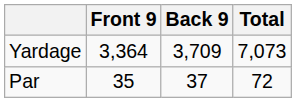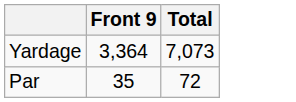- column: Back 9 | 3,709 | 37
